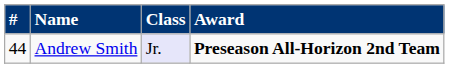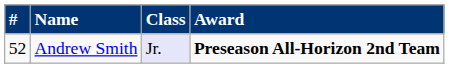Andrew Smith | #: 44 -> 52
